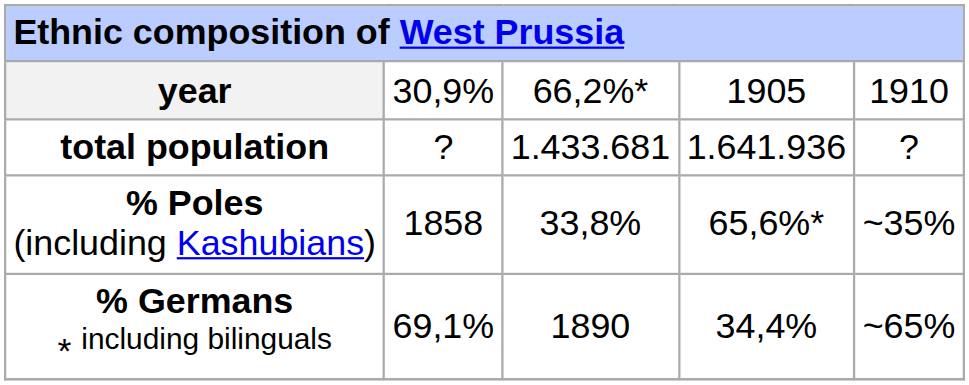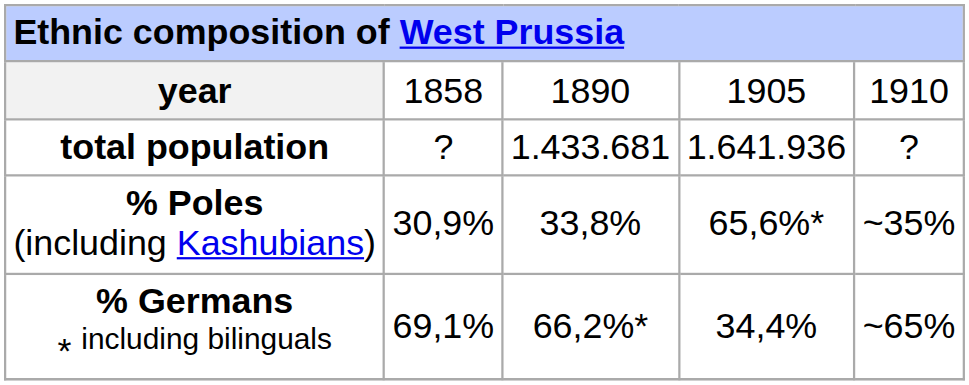year | column 2: 30,9% -> 1858
year | column 3: 66,2%* -> 1890
% Poles (including Kashubians) | column 2: 1858 -> 30,9%
% Germans * including bilinguals | column 3: 1890 -> 66,2%*
